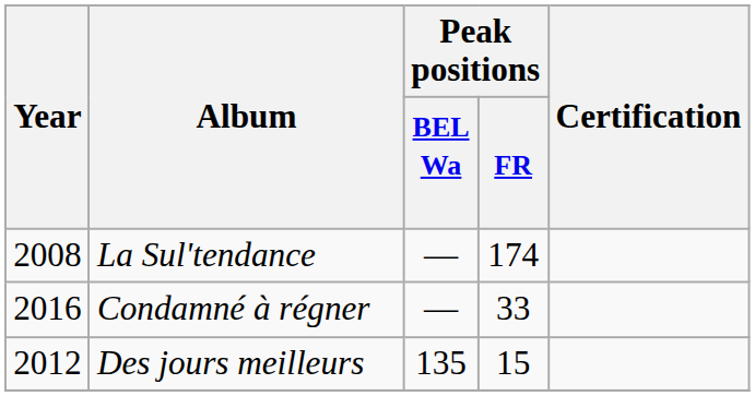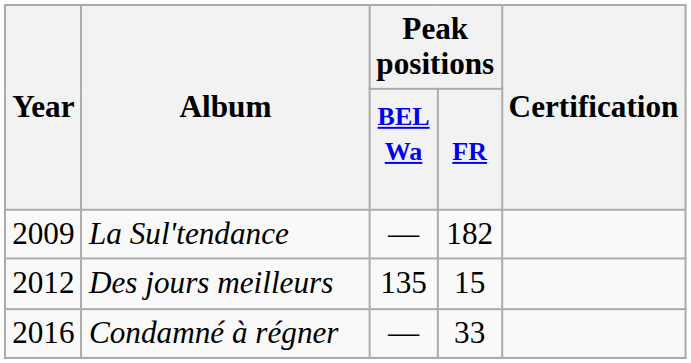La Sul'tendance | Year: 2008 -> 2009
La Sul'tendance | Peak positions / FR: 174 -> 182
rows swapped: Des jours meilleurs <-> Condamné à régner
